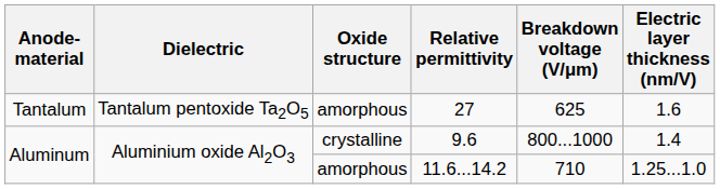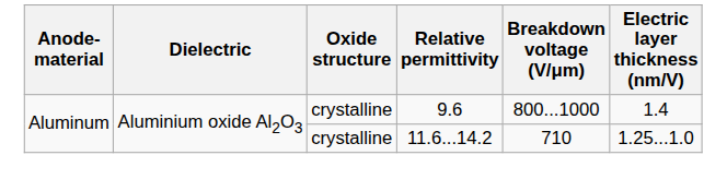- row: Tantalum | Tantalum pentoxide Ta2O5 | amorphous | 27 | 625 | 1.6
11.6...14.2 | Oxide structure: amorphous -> crystalline
